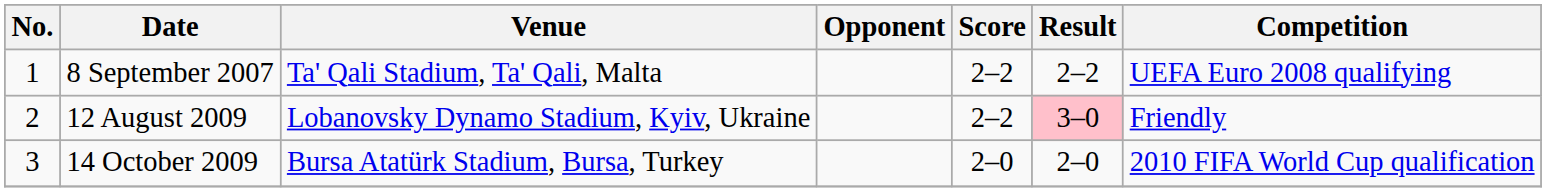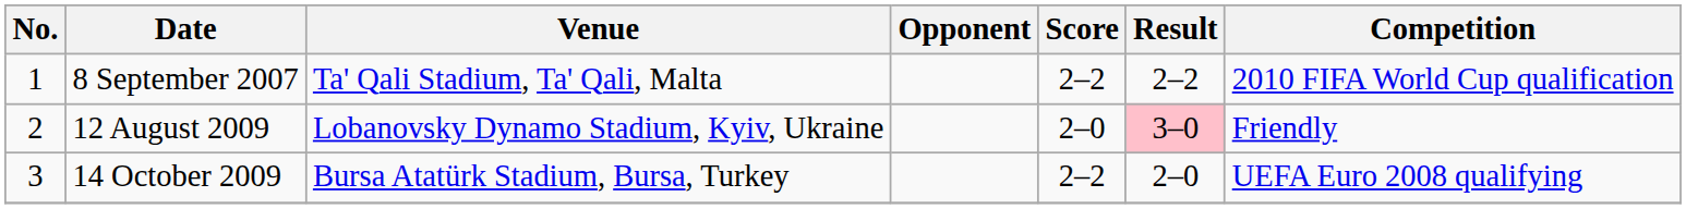8 September 2007 | Competition: UEFA Euro 2008 qualifying -> 2010 FIFA World Cup qualification
12 August 2009 | Score: 2–2 -> 2–0
14 October 2009 | Score: 2–0 -> 2–2
14 October 2009 | Competition: 2010 FIFA World Cup qualification -> UEFA Euro 2008 qualifying
